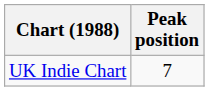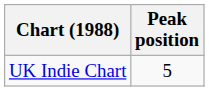UK Indie Chart | Peak position: 7 -> 5
